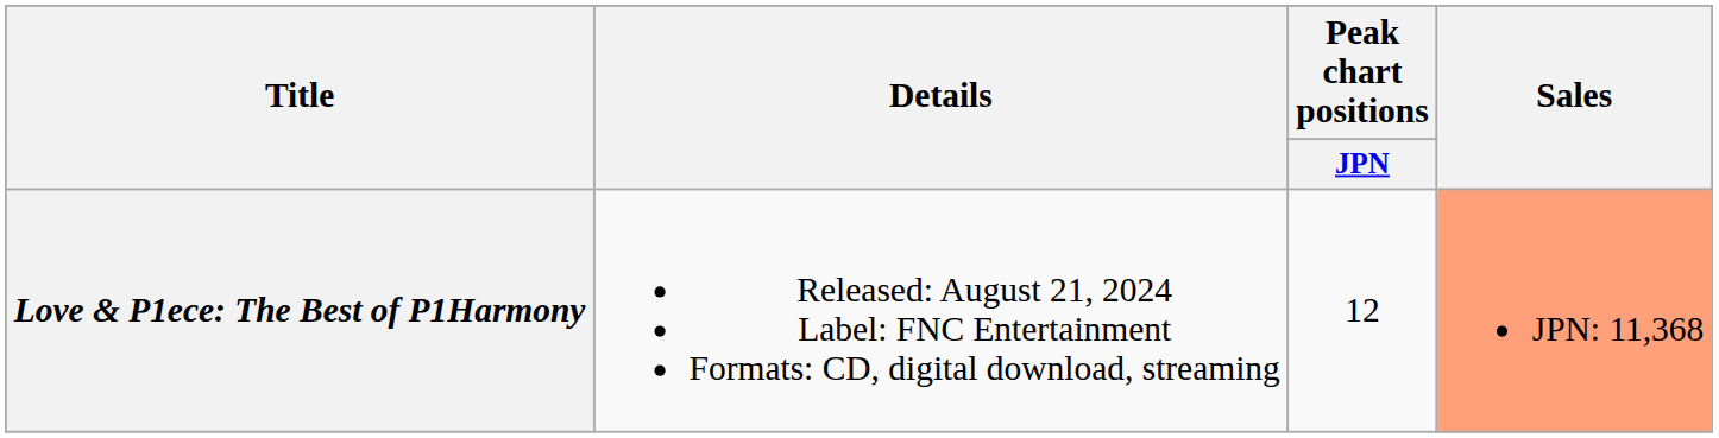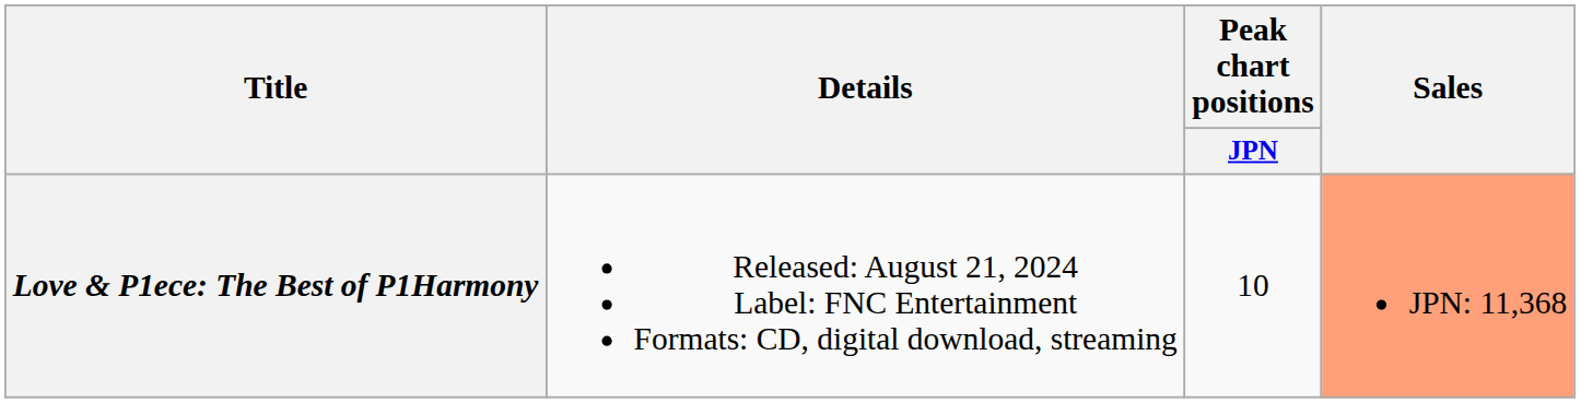Love & P1ece: The Best of P1Harmony | Peak chart positions / JPN: 12 -> 10
